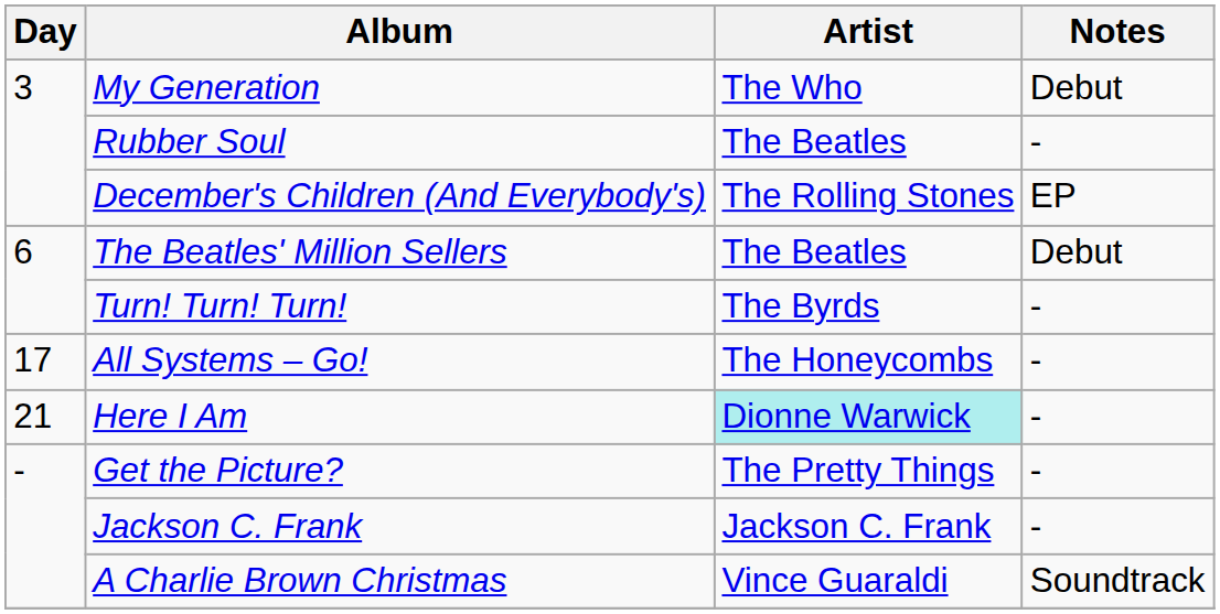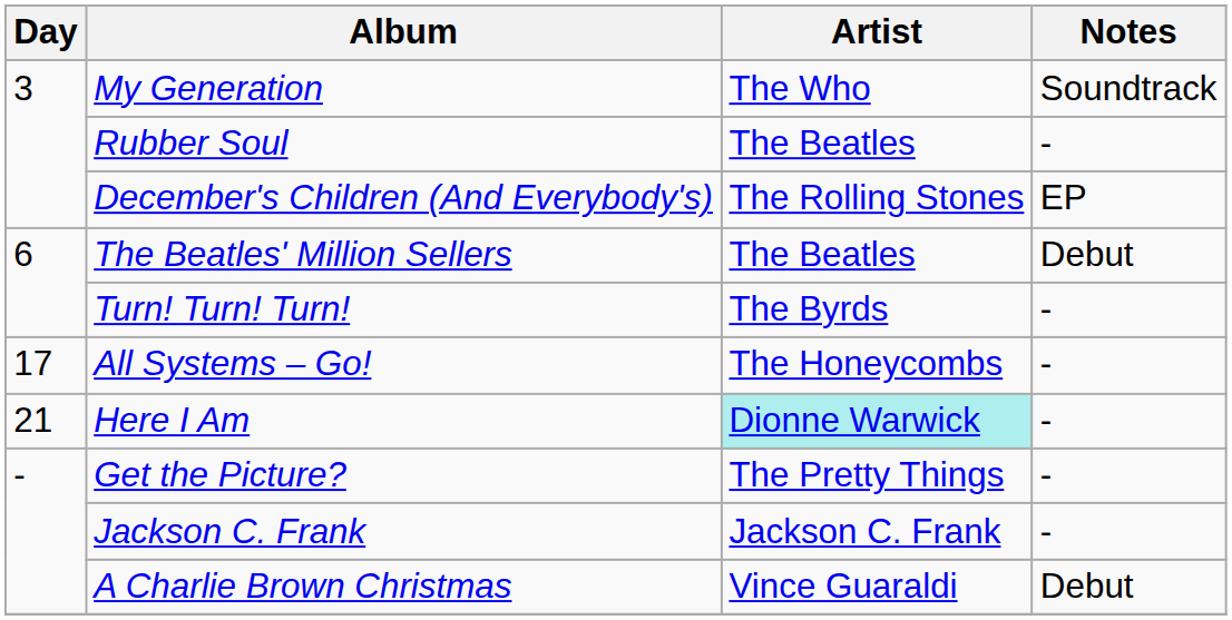My Generation | Notes: Debut -> Soundtrack
A Charlie Brown Christmas | Notes: Soundtrack -> Debut
